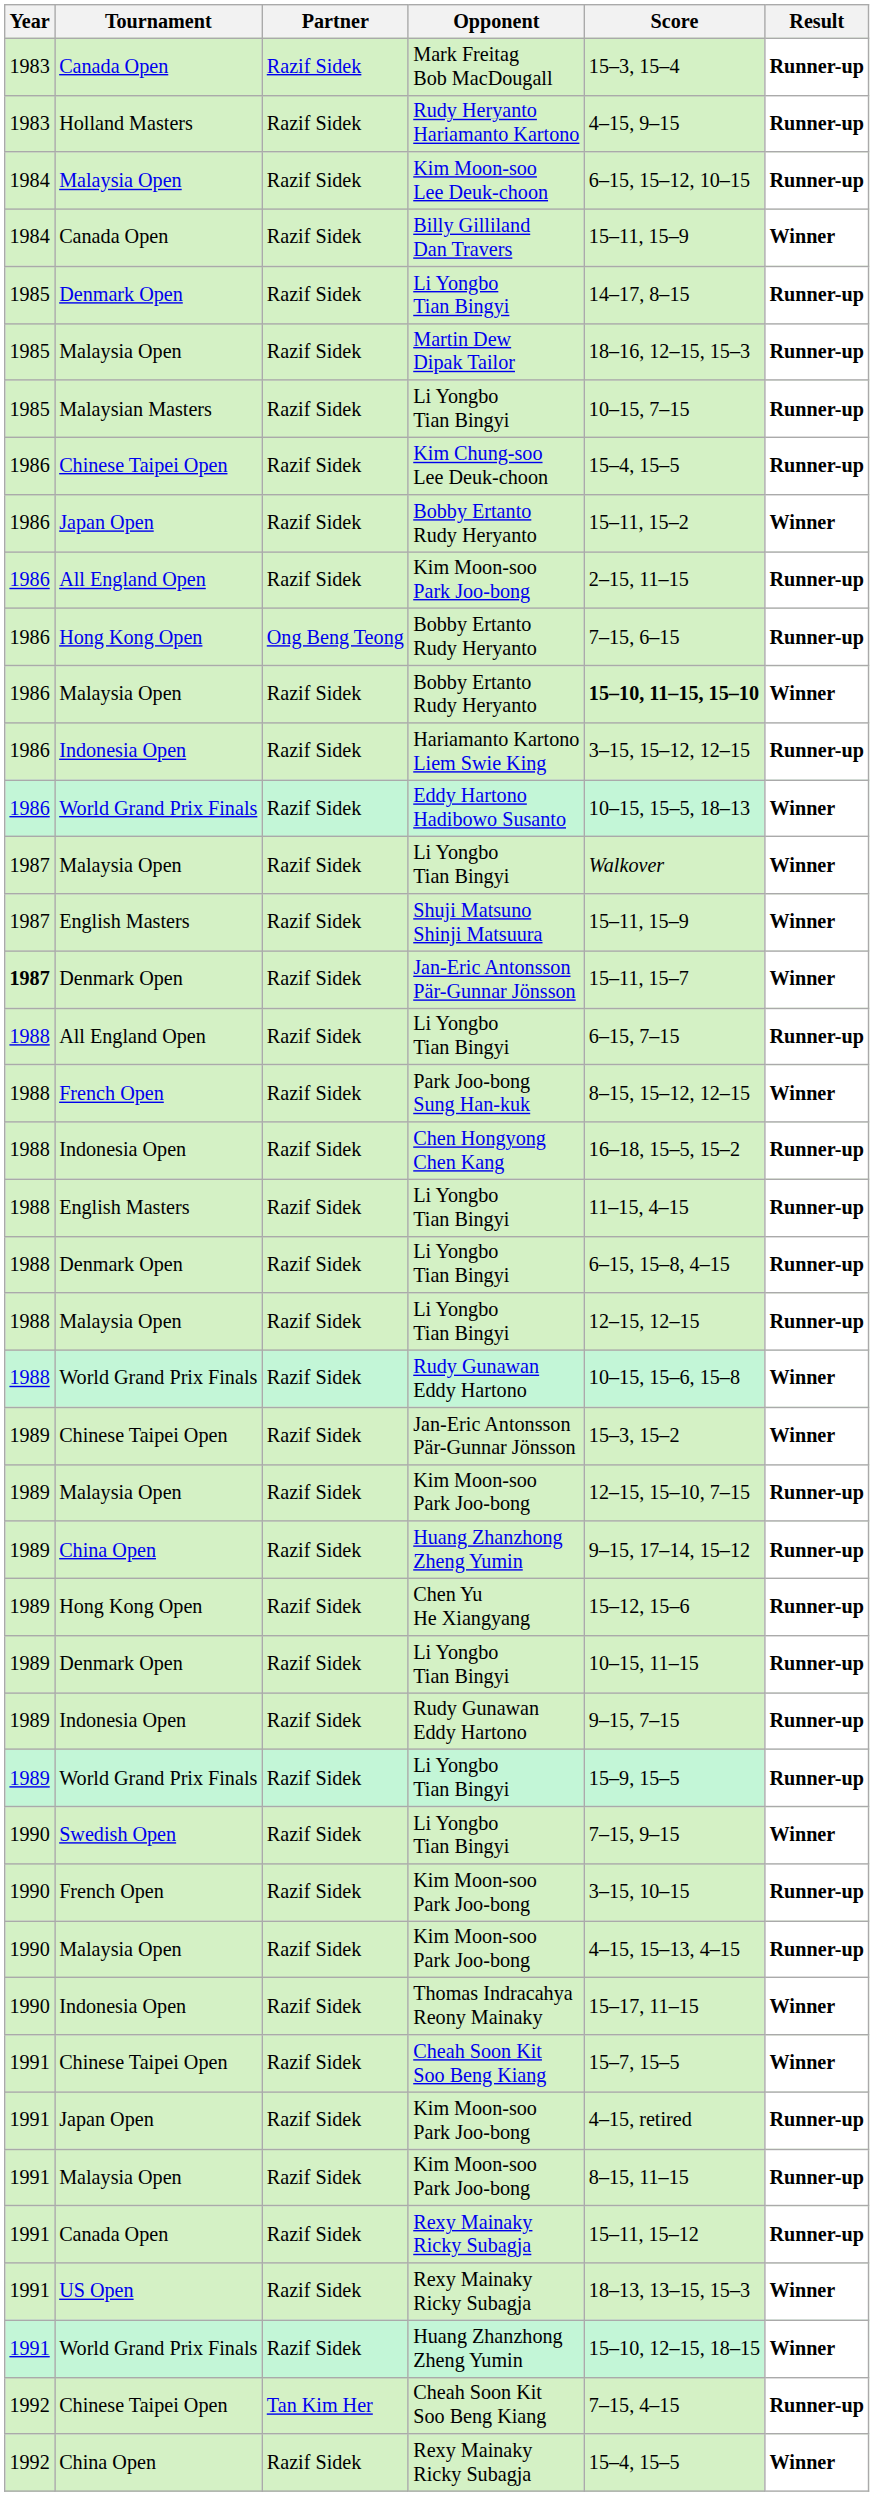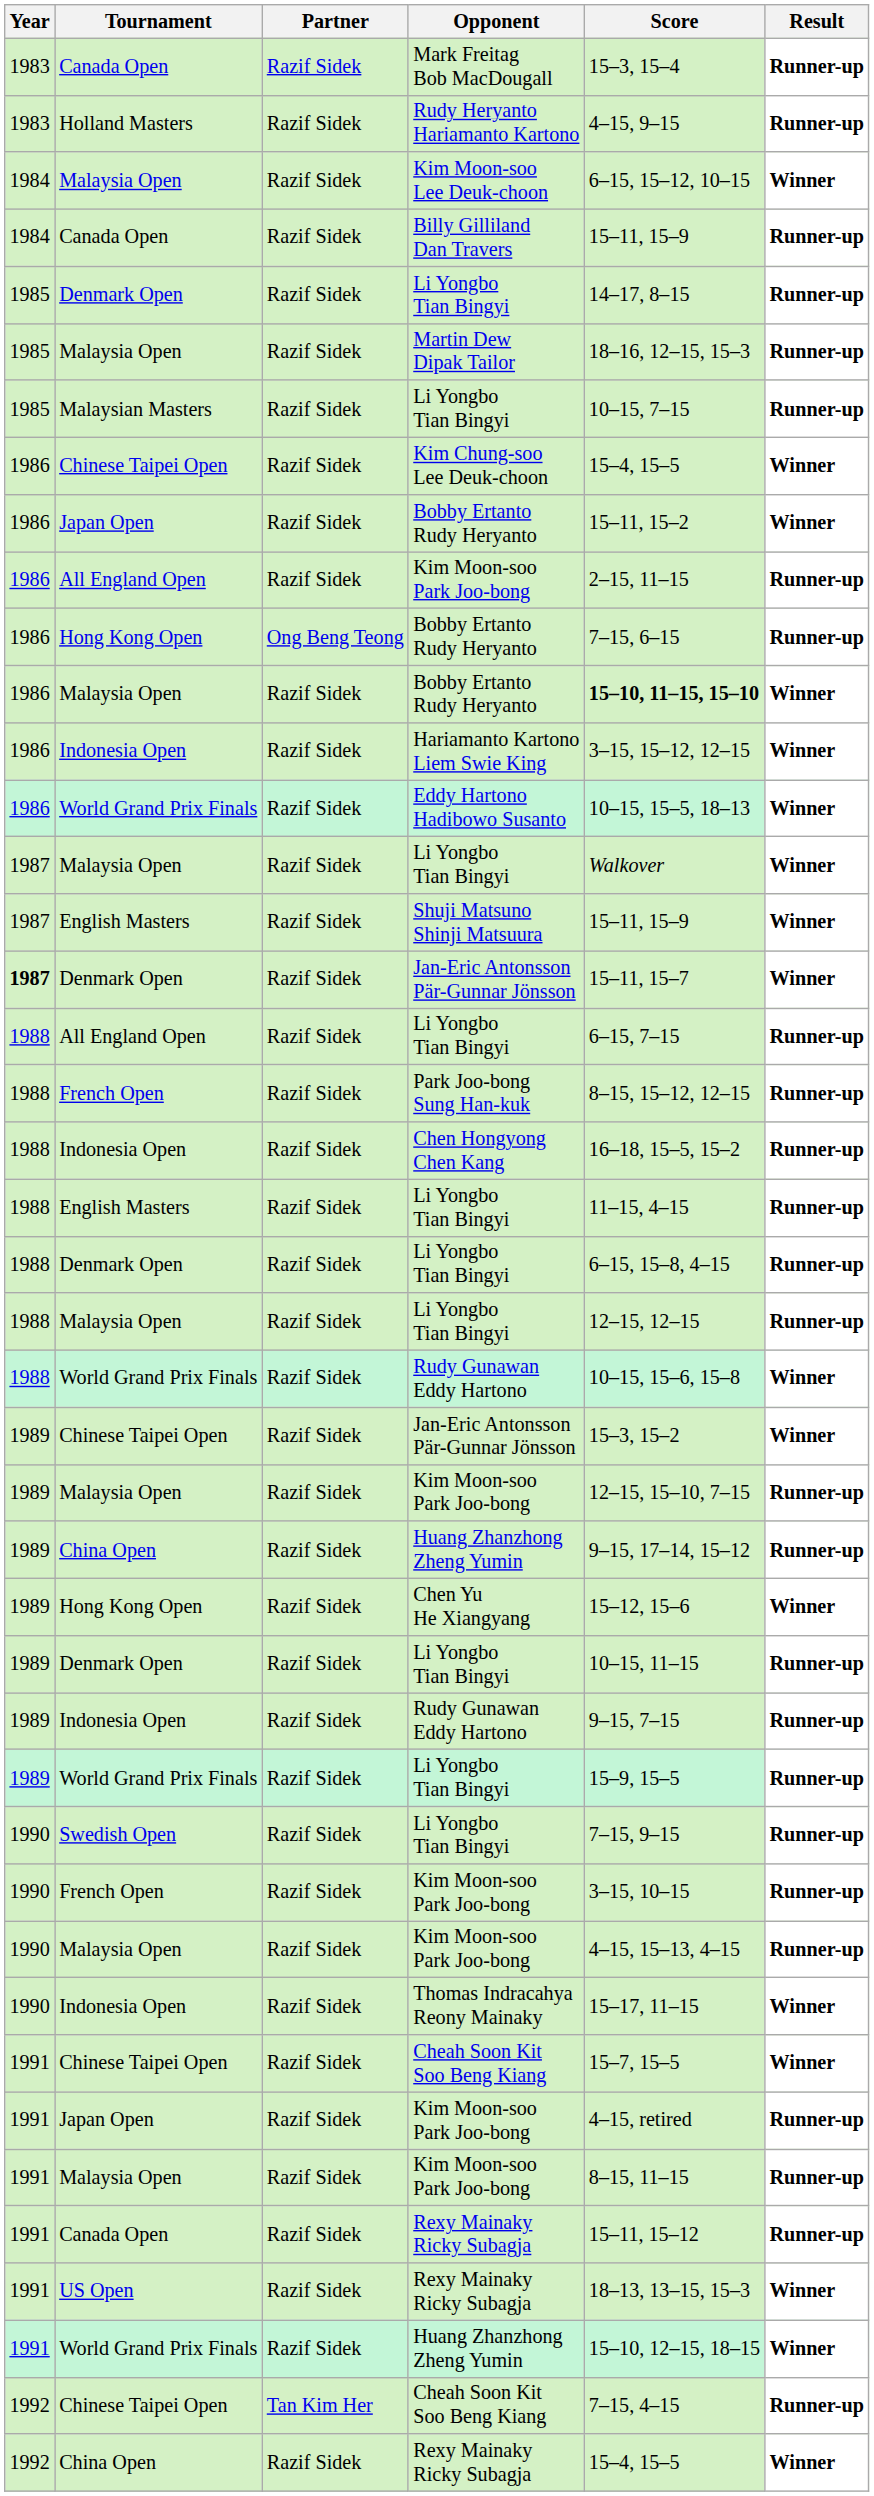Kim Moon-soo Lee Deuk-choon | Result: Runner-up -> Winner
Billy Gilliland Dan Travers | Result: Winner -> Runner-up
Kim Chung-soo Lee Deuk-choon | Result: Runner-up -> Winner
Hariamanto Kartono Liem Swie King | Result: Runner-up -> Winner
Park Joo-bong Sung Han-kuk | Result: Winner -> Runner-up
Chen Yu He Xiangyang | Result: Runner-up -> Winner
Swedish Open / Li Yongbo Tian Bingyi | Result: Winner -> Runner-up
